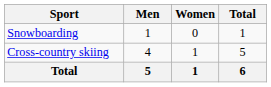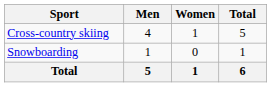rows swapped: Cross-country skiing <-> Snowboarding
